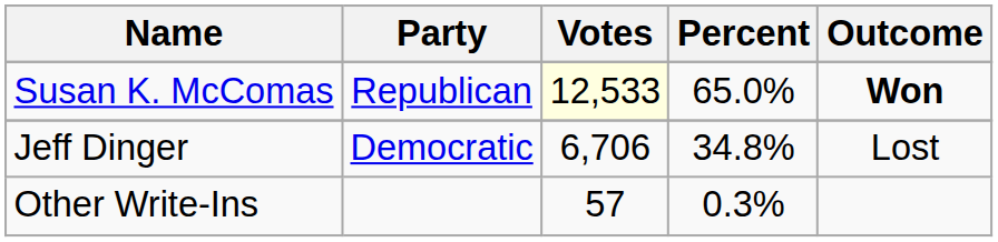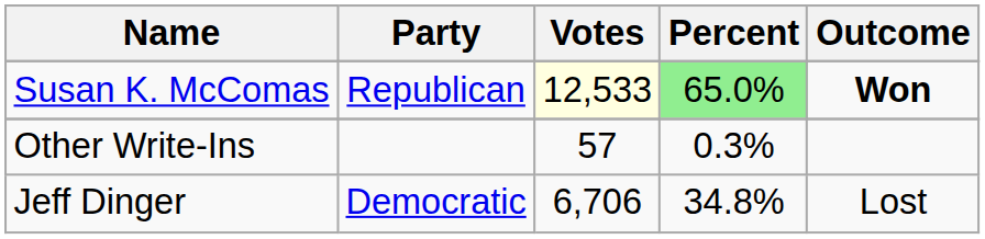Susan K. McComas | Percent: no background -> lightgreen background
rows swapped: Jeff Dinger <-> Other Write-Ins
